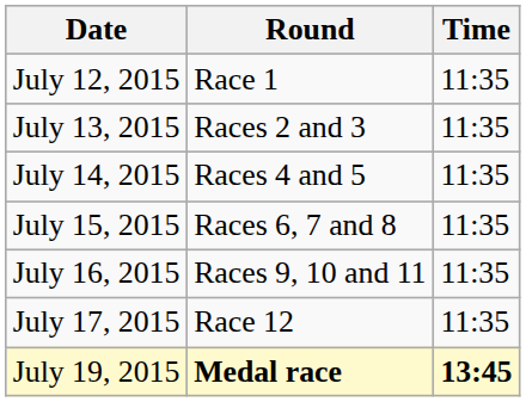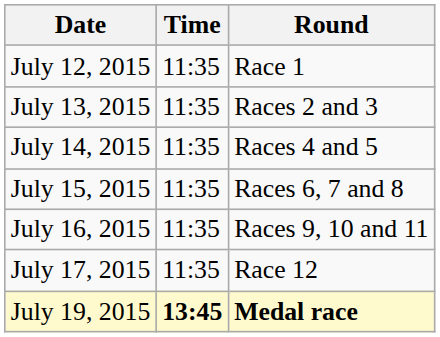columns swapped: Time <-> Round
